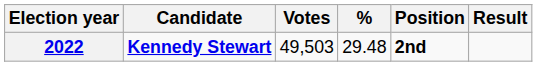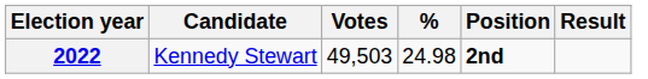2022 | Candidate: bold -> normal
2022 | %: 29.48 -> 24.98
